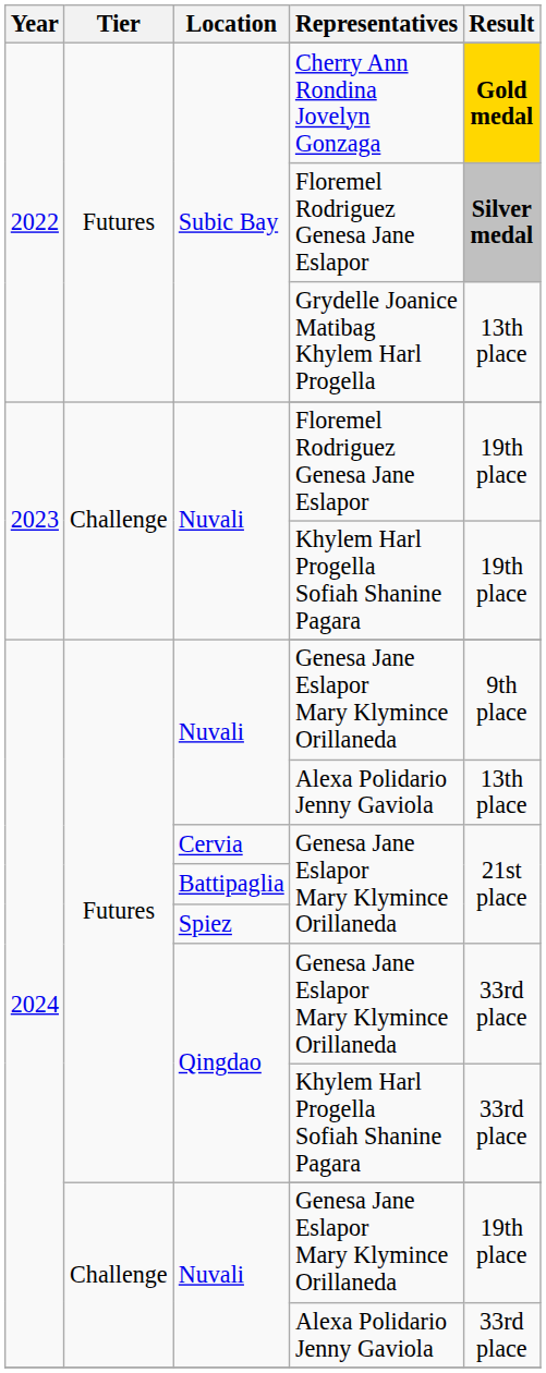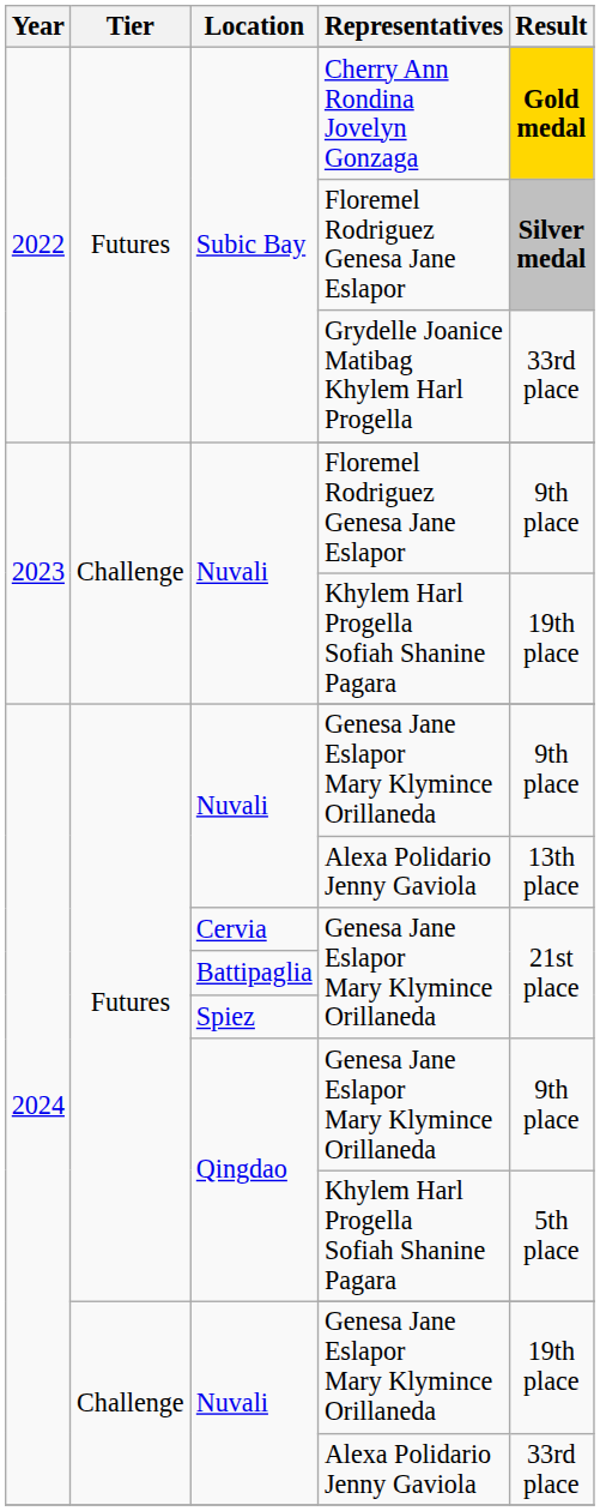Grydelle Joanice Matibag Khylem Harl Progella | Result: 13th place -> 33rd place
Nuvali / Floremel Rodriguez Genesa Jane Eslapor | Result: 19th place -> 9th place
Qingdao / Genesa Jane Eslapor Mary Klymince Orillaneda | Result: 33rd place -> 9th place
Qingdao / Khylem Harl Progella Sofiah Shanine Pagara | Result: 33rd place -> 5th place
